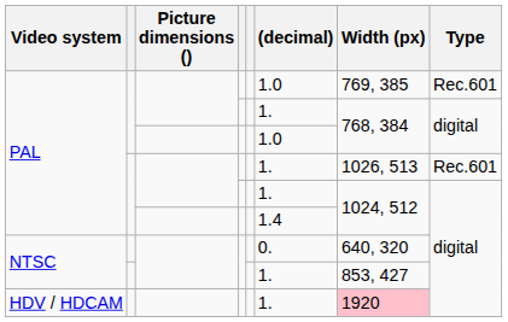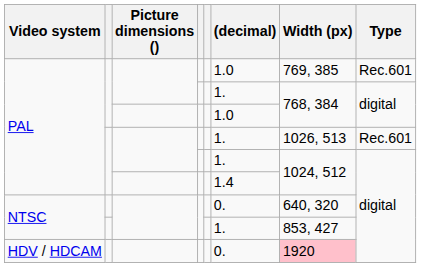HDV / HDCAM | (decimal): 1. -> 0.
